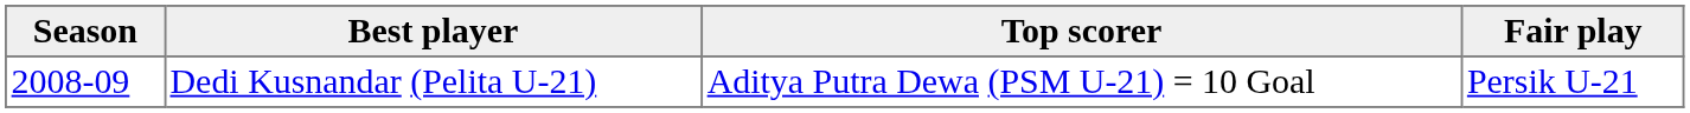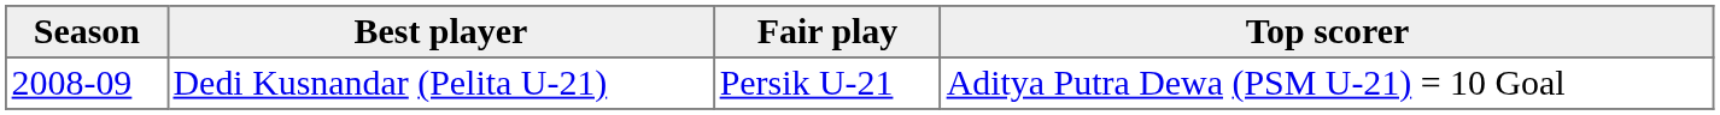columns swapped: Top scorer <-> Fair play
